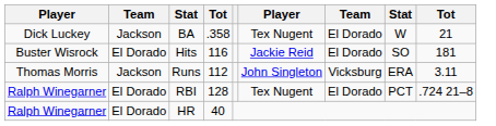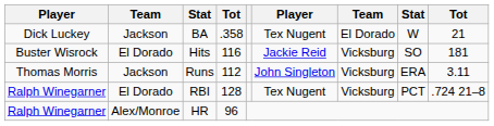Hits | column 7: El Dorado -> Vicksburg
RBI | column 7: El Dorado -> Vicksburg
HR | column 2: El Dorado -> Alex/Monroe
HR | column 4: 40 -> 96
